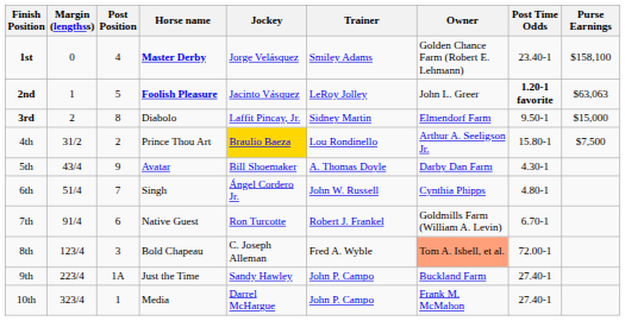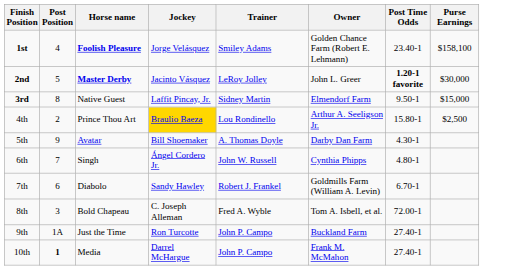- column: Margin (lengthss) | 0 | 1 | 2 | 31/2 | 43/4 | 51/4 | 91/4 | 123/4 | 223/4 | 323/4
1st | Horse name: Master Derby -> Foolish Pleasure
2nd | Horse name: Foolish Pleasure -> Master Derby
2nd | Purse Earnings: $63,063 -> $30,000
3rd | Horse name: Diabolo -> Native Guest
4th | Purse Earnings: $7,500 -> $2,500
7th | Horse name: Native Guest -> Diabolo
7th | Jockey: Ron Turcotte -> Sandy Hawley
8th | Owner: lightsalmon background -> no background
9th | Jockey: Sandy Hawley -> Ron Turcotte
10th | Post Position: normal -> bold
